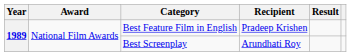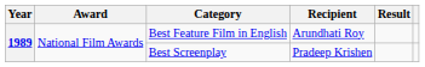Best Feature Film in English | Recipient: Pradeep Krishen -> Arundhati Roy
Best Screenplay | Recipient: Arundhati Roy -> Pradeep Krishen
